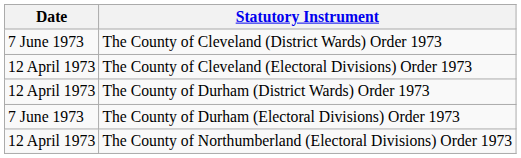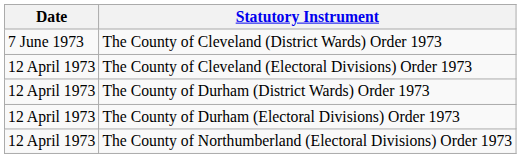The County of Durham (Electoral Divisions) Order 1973 | Date: 7 June 1973 -> 12 April 1973
